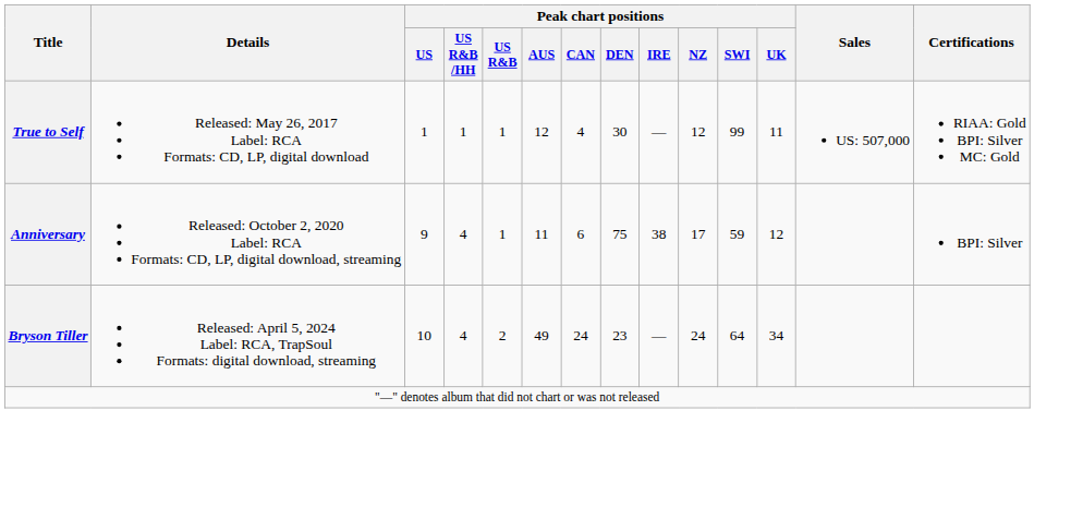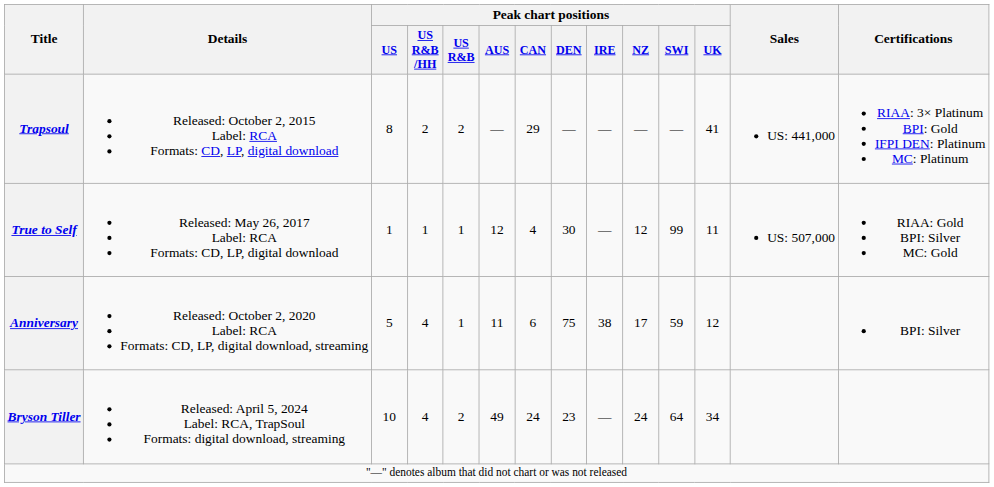+ row: Trapsoul | Released: October 2, 2015 Label: RCA Formats: CD, LP, digital download | 8 | 2 | 2 | — | 29 | — | — | — | — | 41 | US: 441,000 | RIAA: 3× Platinum BPI: Gold IFPI DEN: Platinum MC: Platinum
Anniversary | Peak chart positions / US: 9 -> 5
